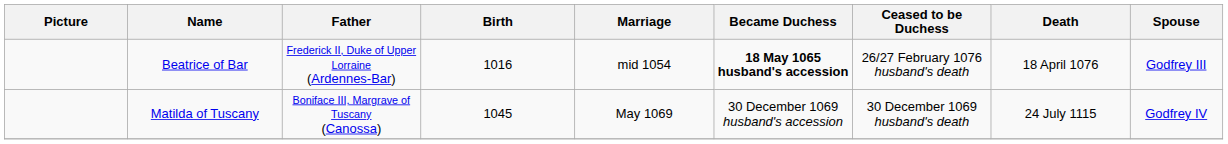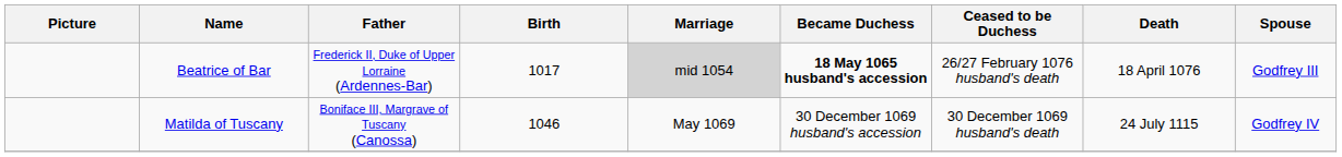Beatrice of Bar | Birth: 1016 -> 1017
Beatrice of Bar | Marriage: no background -> lightgrey background
Matilda of Tuscany | Birth: 1045 -> 1046
